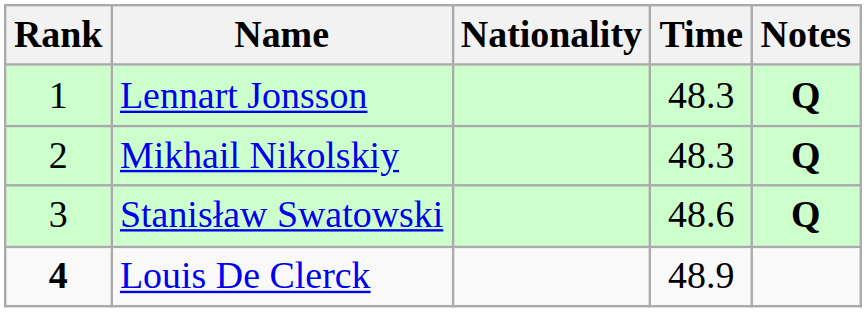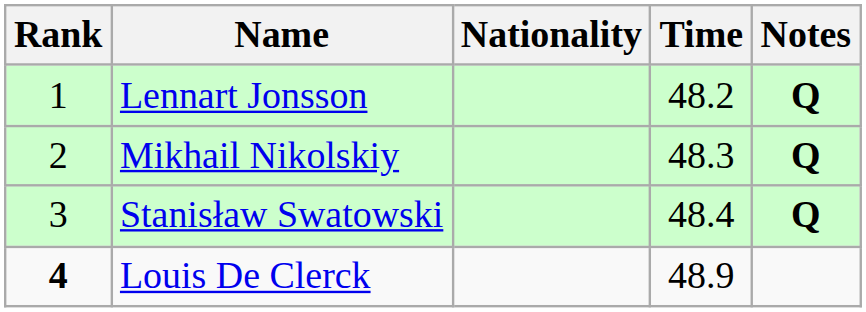Lennart Jonsson | Time: 48.3 -> 48.2
Stanisław Swatowski | Time: 48.6 -> 48.4
